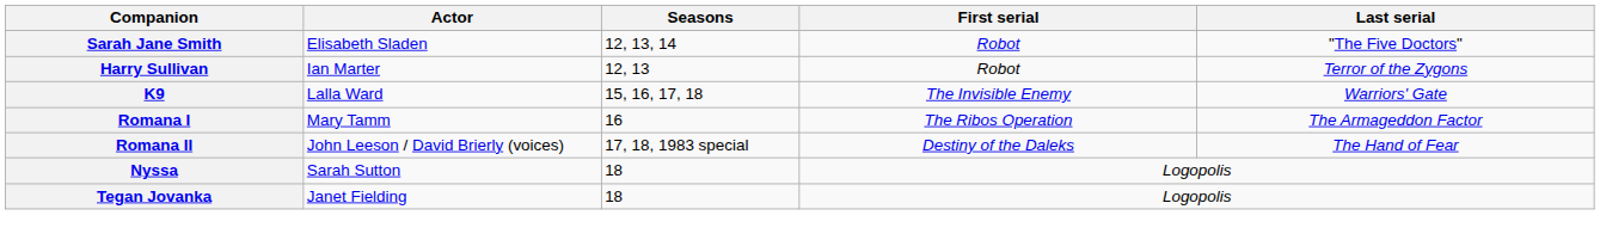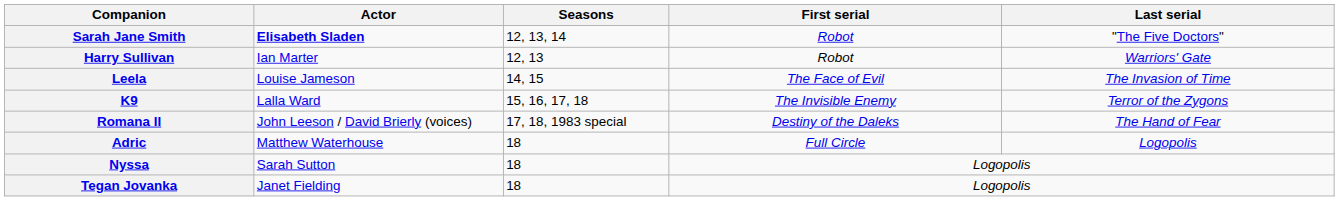Sarah Jane Smith | Actor: normal -> bold
Harry Sullivan | Last serial: Terror of the Zygons -> Warriors' Gate
+ row: Leela | Louise Jameson | 14, 15 | The Face of Evil | The Invasion of Time
K9 | Last serial: Warriors' Gate -> Terror of the Zygons
- row: Romana I | Mary Tamm | 16 | The Ribos Operation | The Armageddon Factor
+ row: Adric | Matthew Waterhouse | 18 | Full Circle | Logopolis
